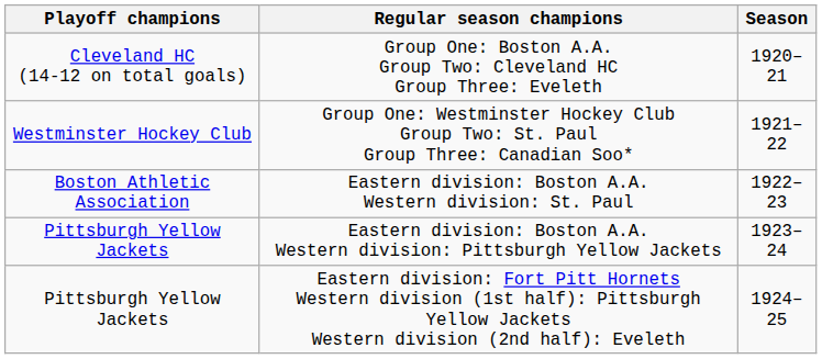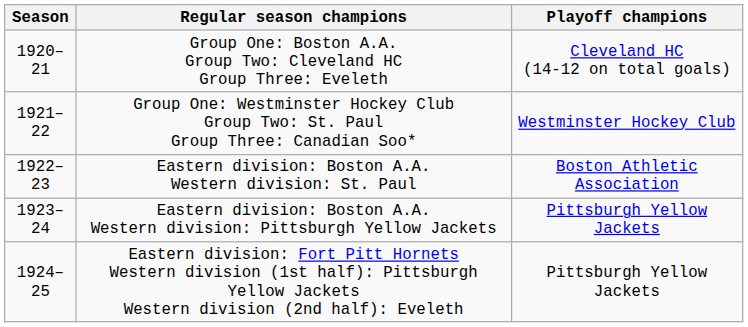columns swapped: Season <-> Playoff champions
